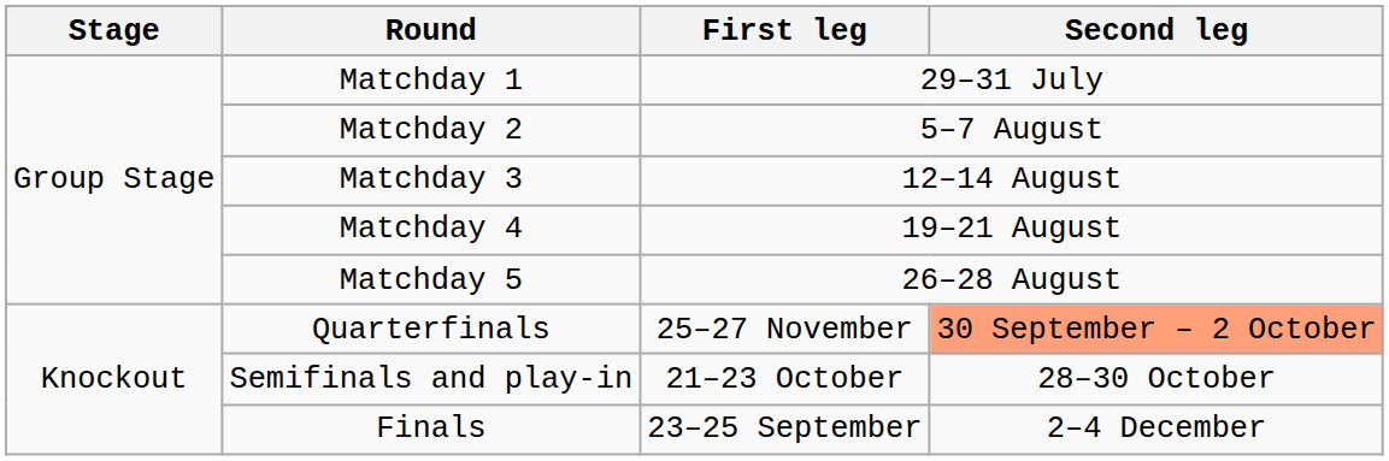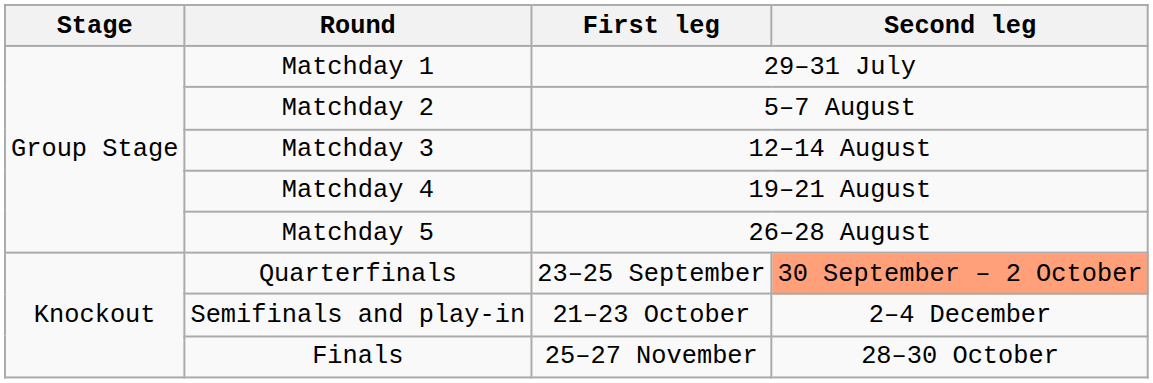Quarterfinals | First leg: 25–27 November -> 23–25 September
Semifinals and play-in | Second leg: 28–30 October -> 2–4 December
Finals | First leg: 23–25 September -> 25–27 November
Finals | Second leg: 2–4 December -> 28–30 October
